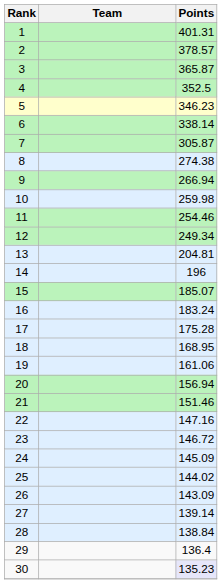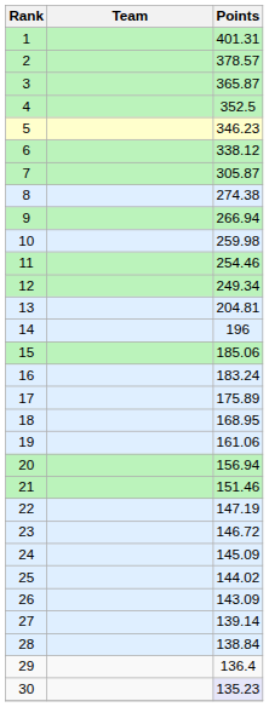6 | Points: 338.14 -> 338.12
15 | Points: 185.07 -> 185.06
17 | Points: 175.28 -> 175.89
22 | Points: 147.16 -> 147.19
